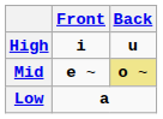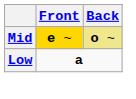- row: High | i | u
Mid | Front: no background -> gold background
